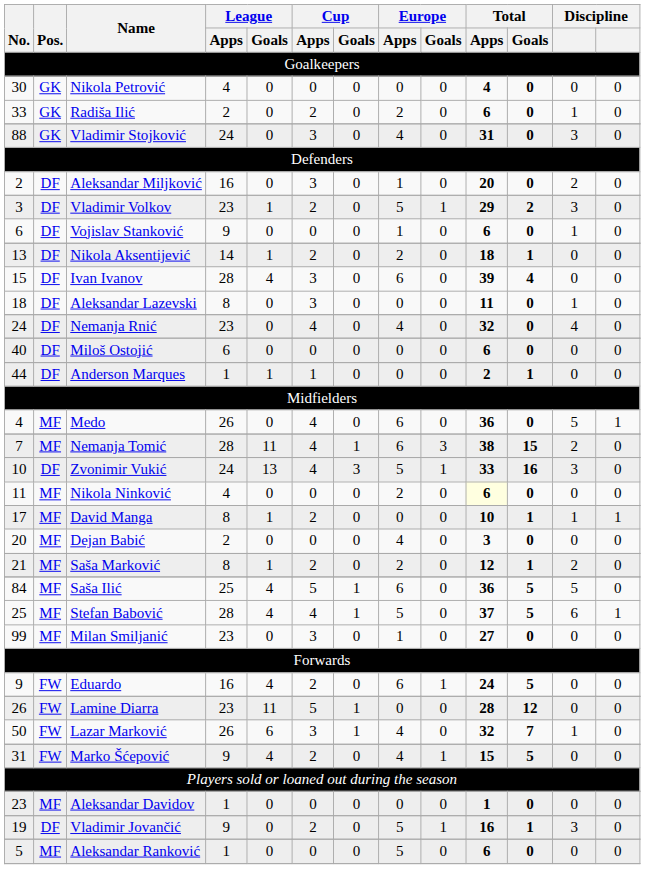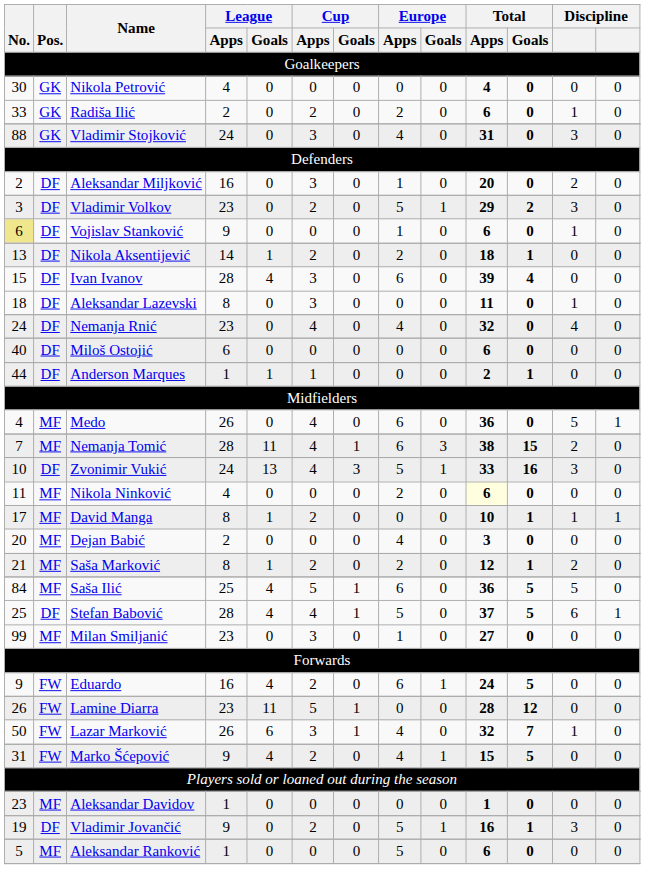Vladimir Volkov | League / Goals: 1 -> 0
Vojislav Stanković | No.: no background -> khaki background
Stefan Babović | Pos.: MF -> DF
